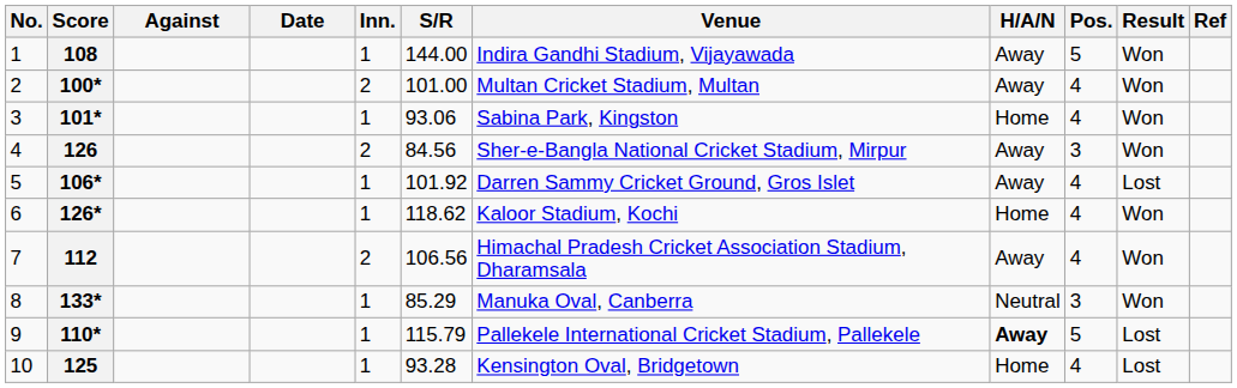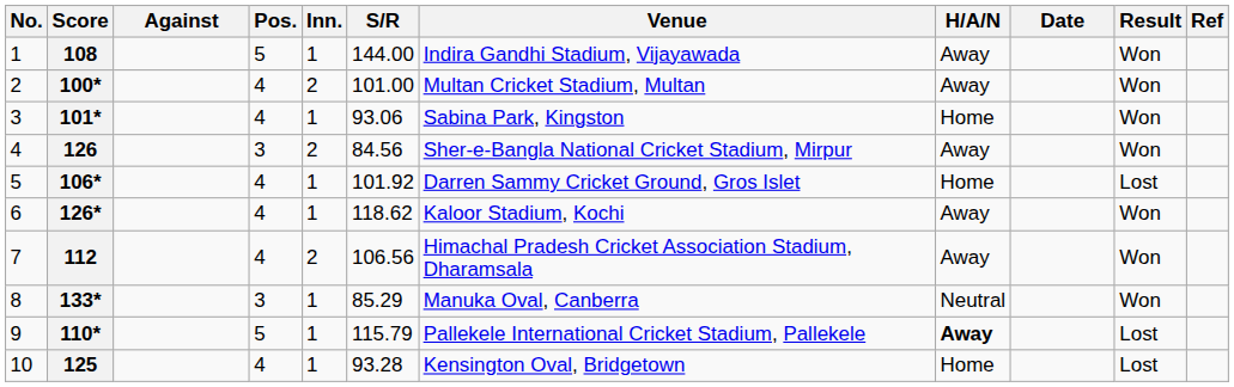columns swapped: Pos. <-> Date
106* | H/A/N: Away -> Home
126* | H/A/N: Home -> Away
